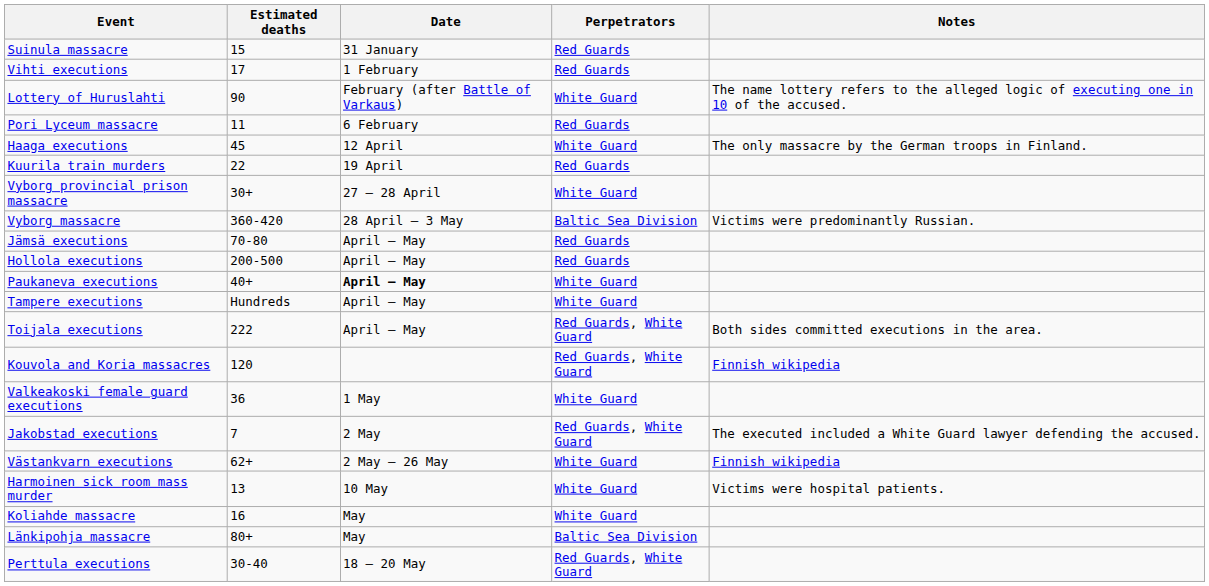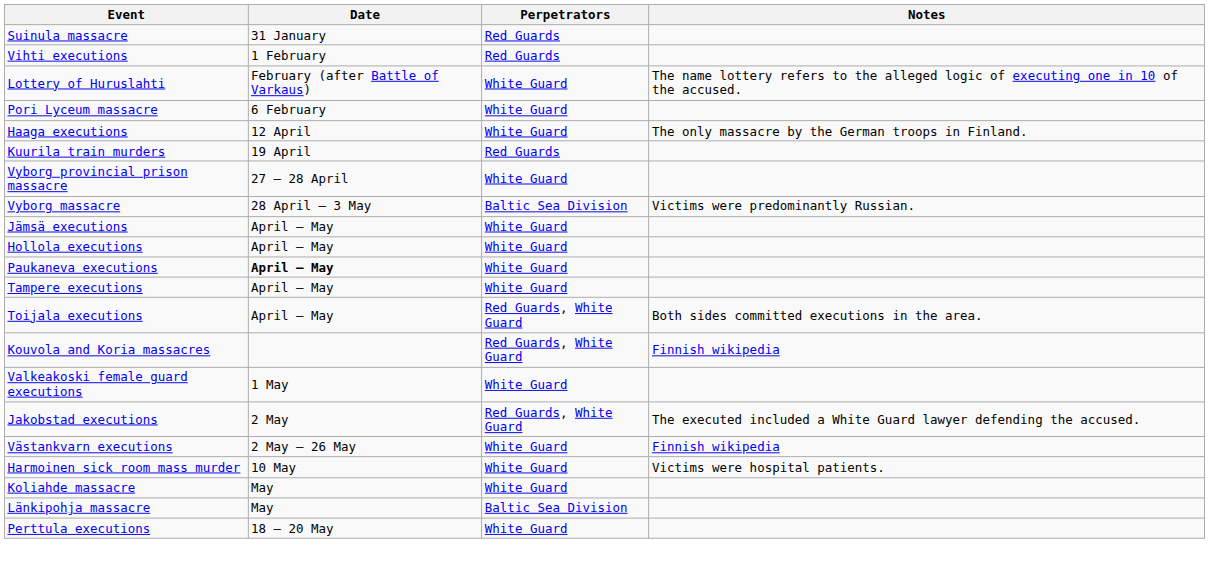- column: Estimated deaths | 15 | 17 | 90 | 11 | 45 | 22 | 30+ | 360-420 | 70-80 | 200-500 | 40+ | Hundreds | 222 | 120 | 36 | 7 | 62+ | 13 | 16 | 80+ | 30-40
Pori Lyceum massacre | Perpetrators: Red Guards -> White Guard
Jämsä executions | Perpetrators: Red Guards -> White Guard
Hollola executions | Perpetrators: Red Guards -> White Guard
Perttula executions | Perpetrators: Red Guards, White Guard -> White Guard
